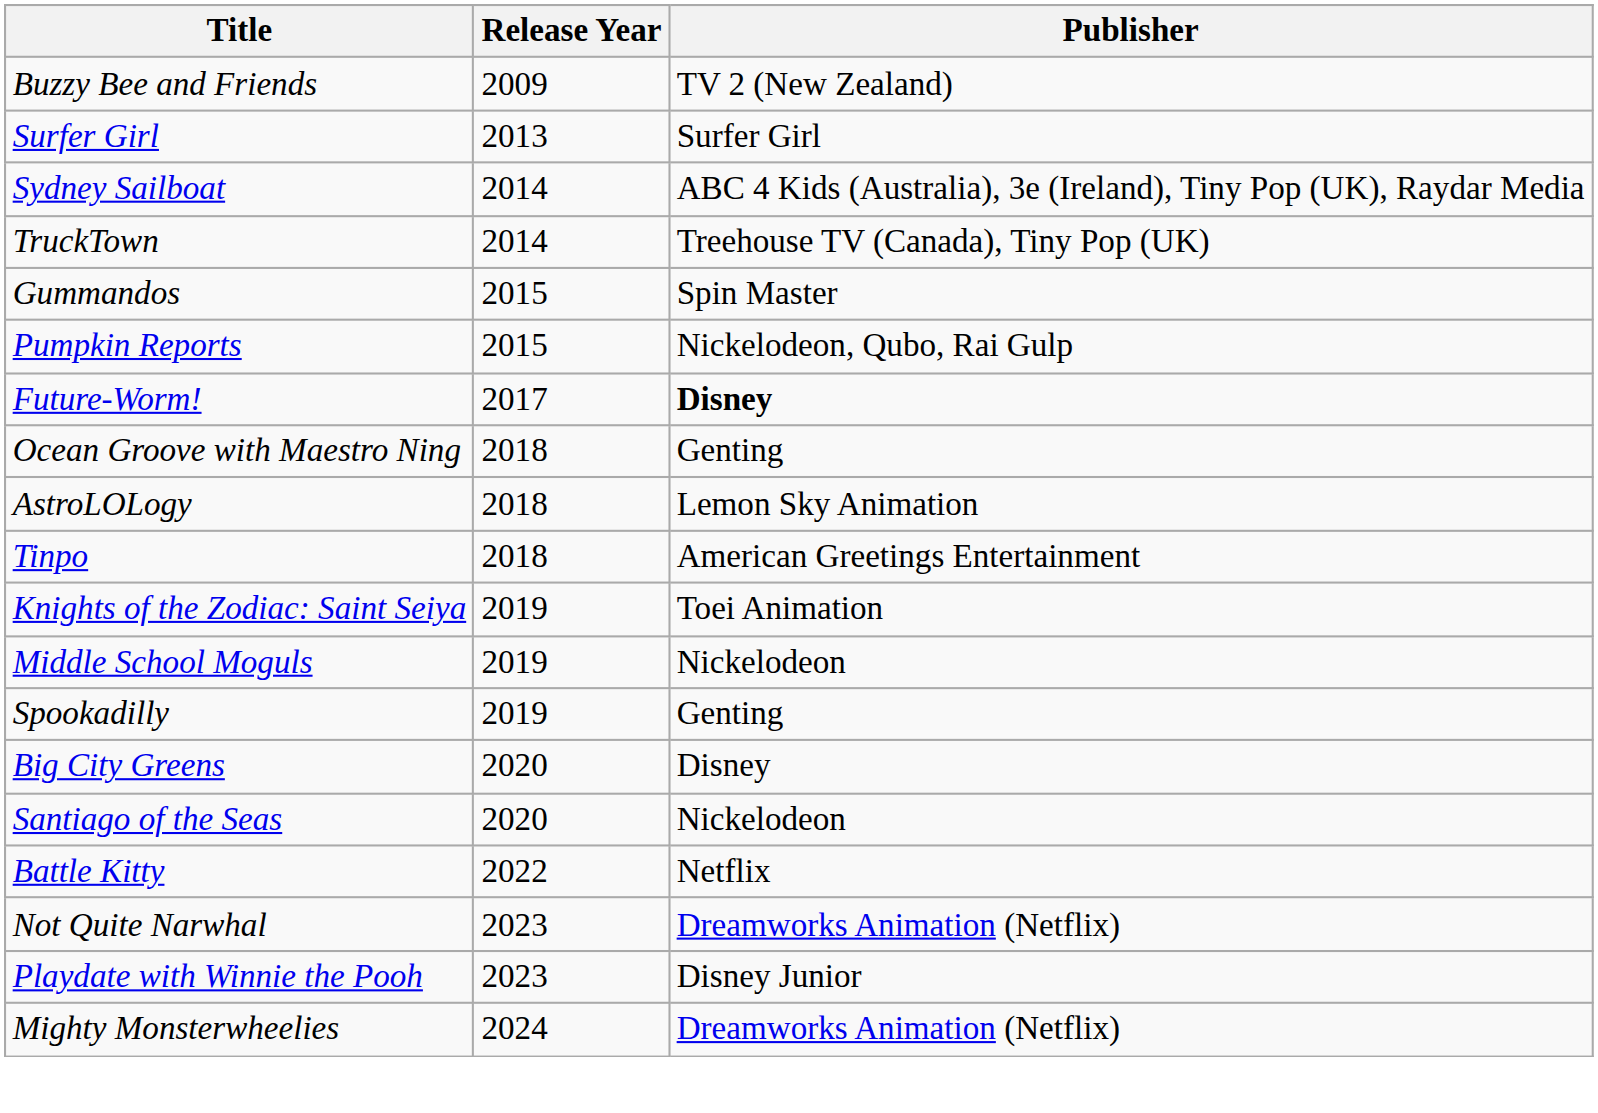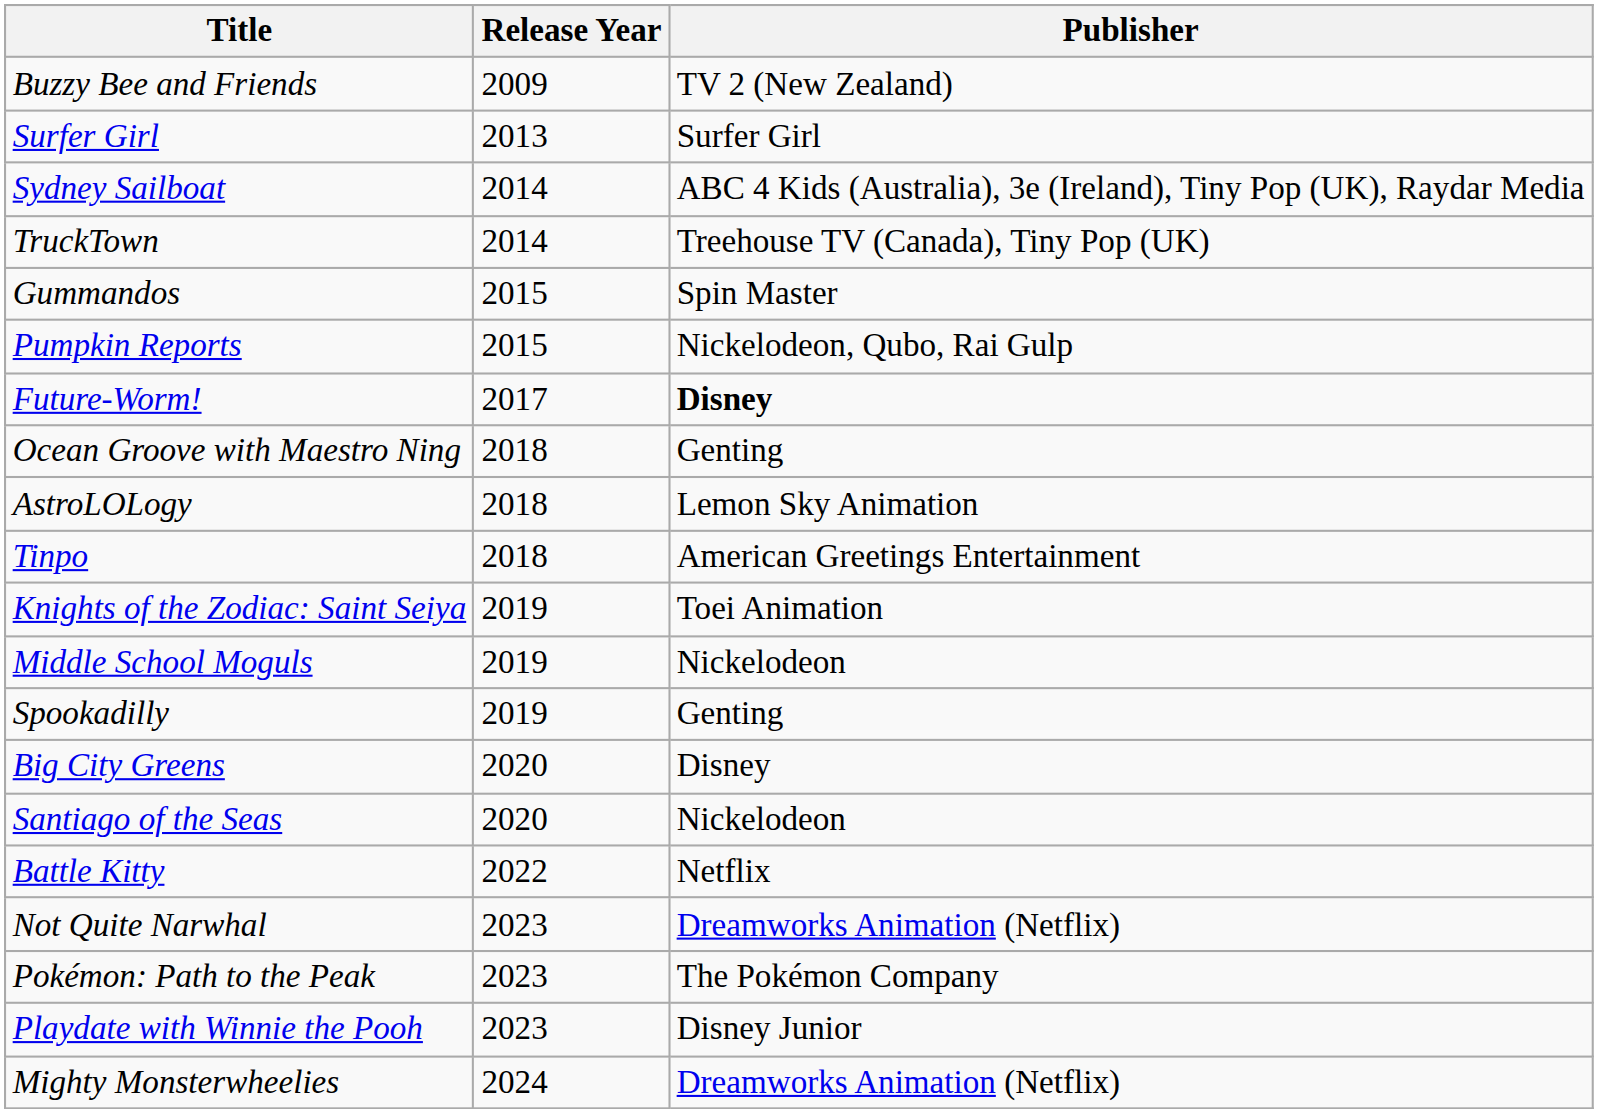+ row: Pokémon: Path to the Peak | 2023 | The Pokémon Company
